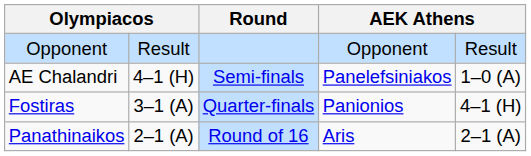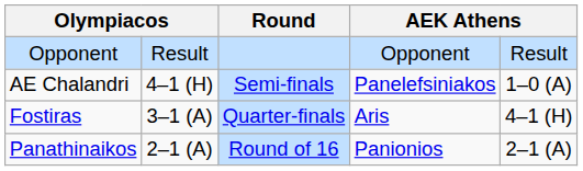Fostiras | column 4: Panionios -> Aris
Panathinaikos | column 4: Aris -> Panionios
